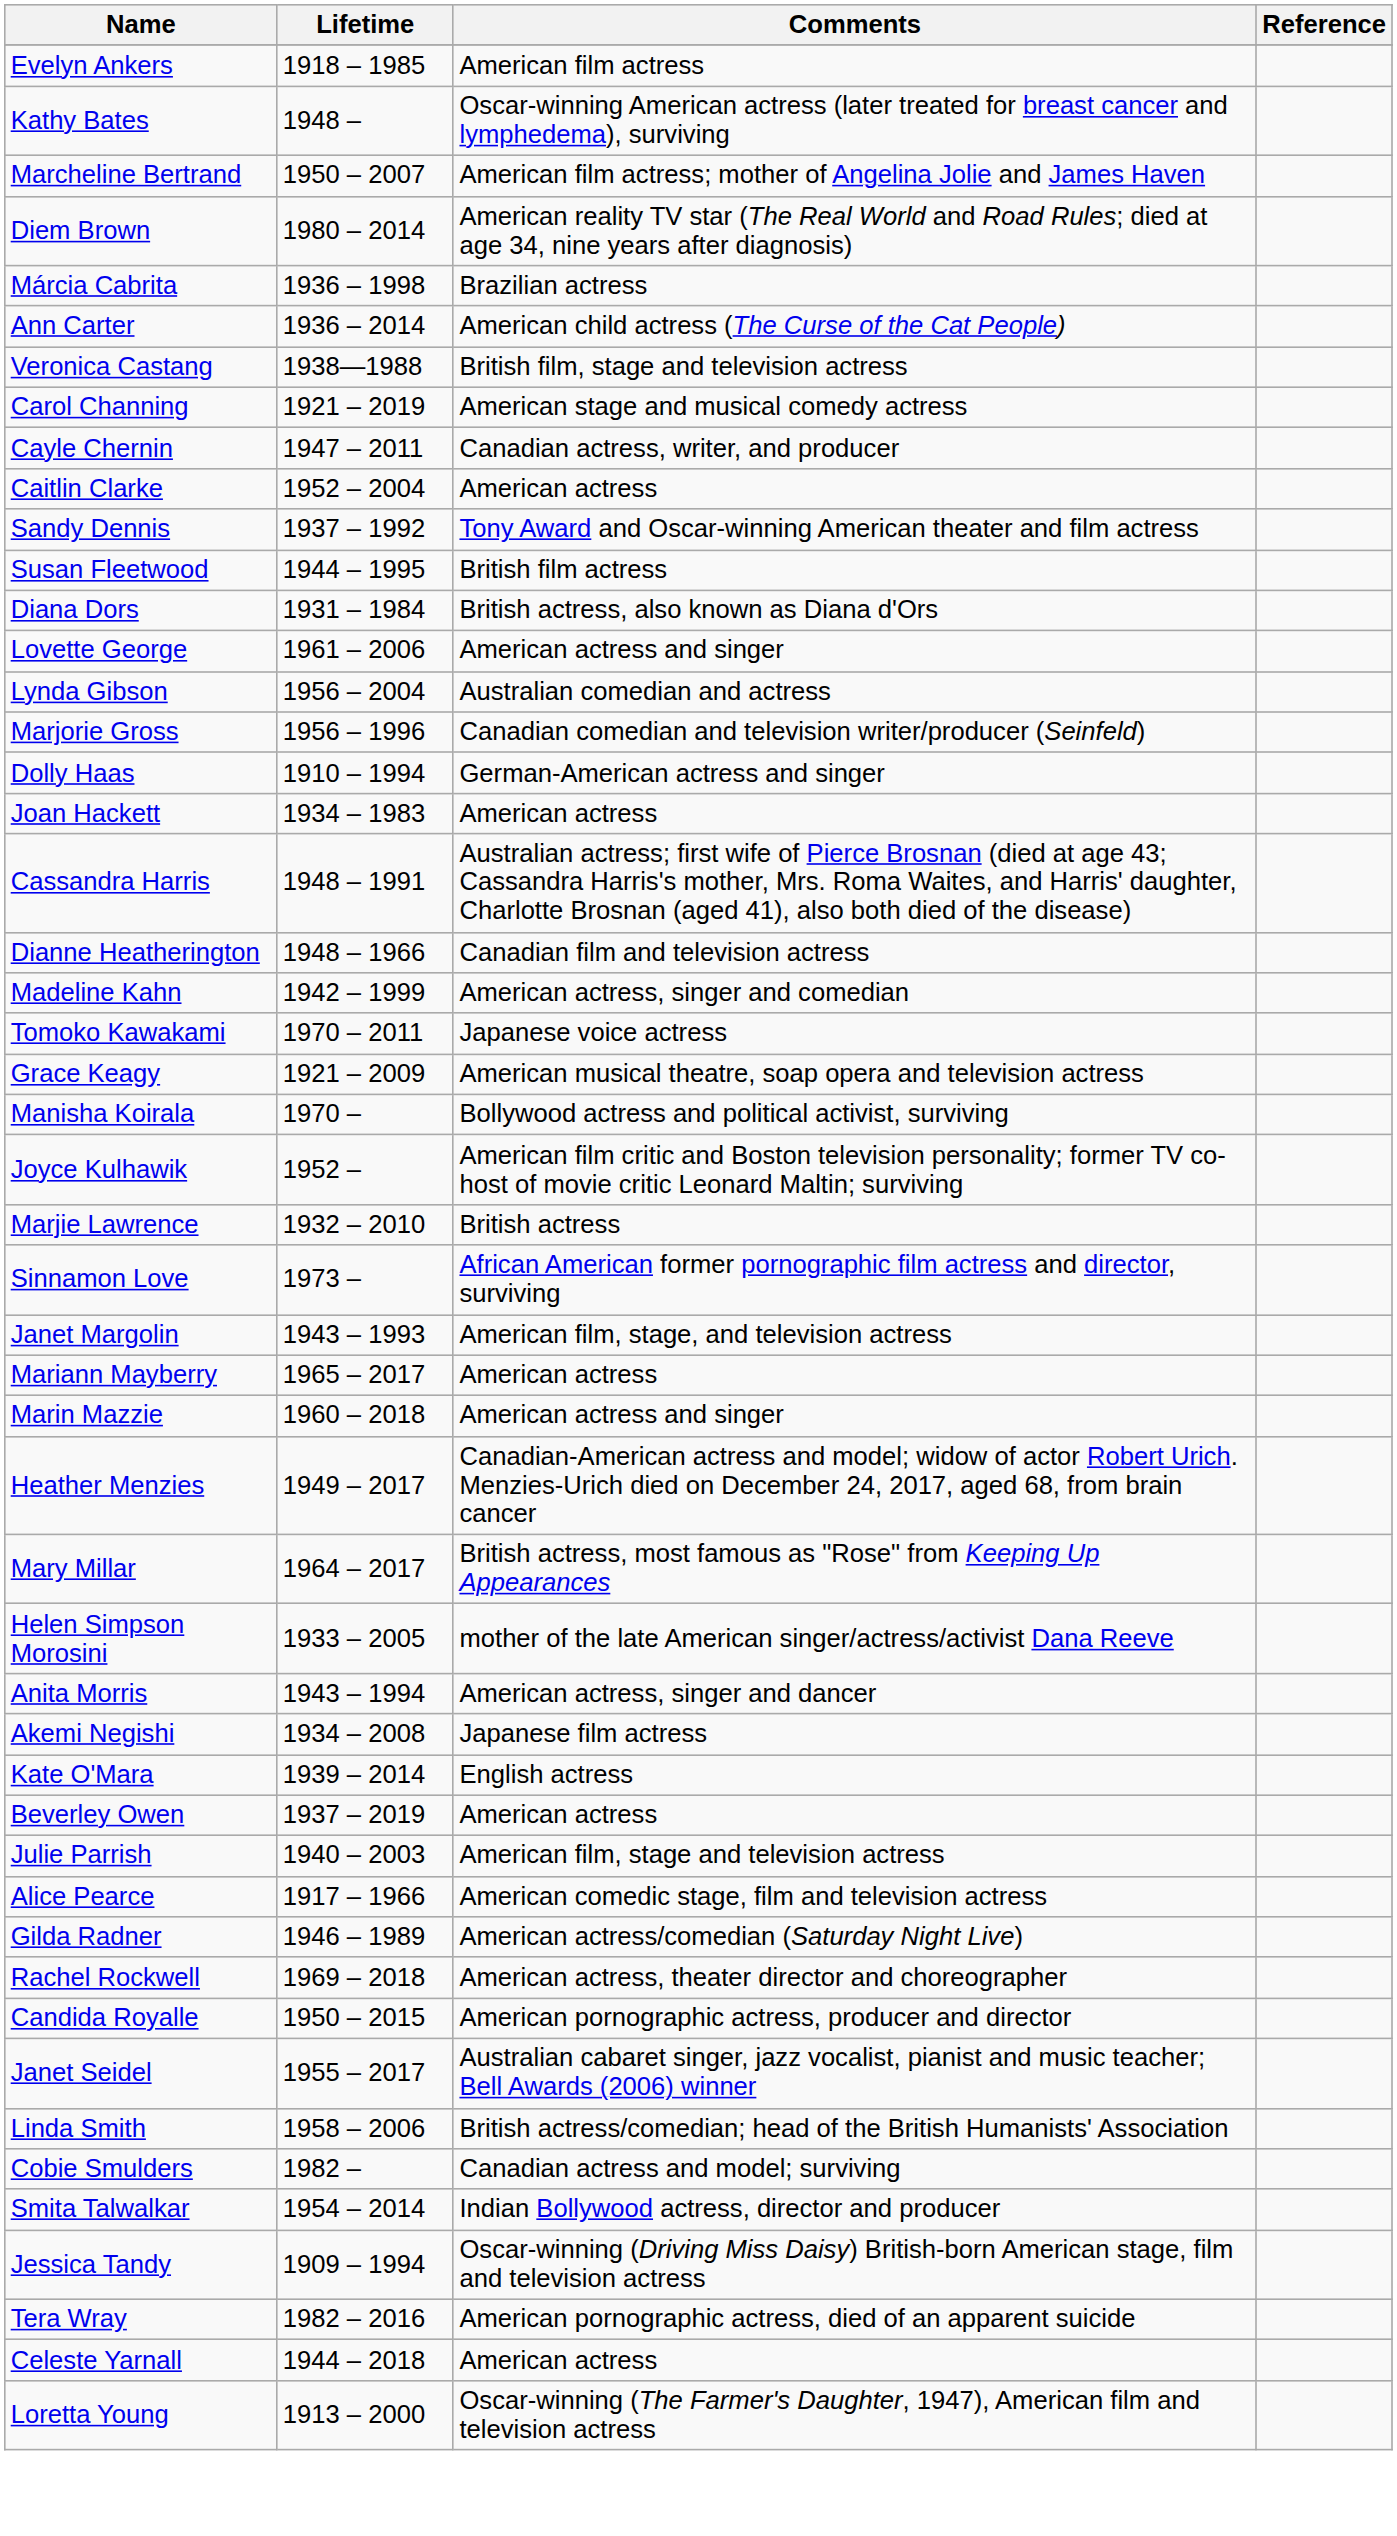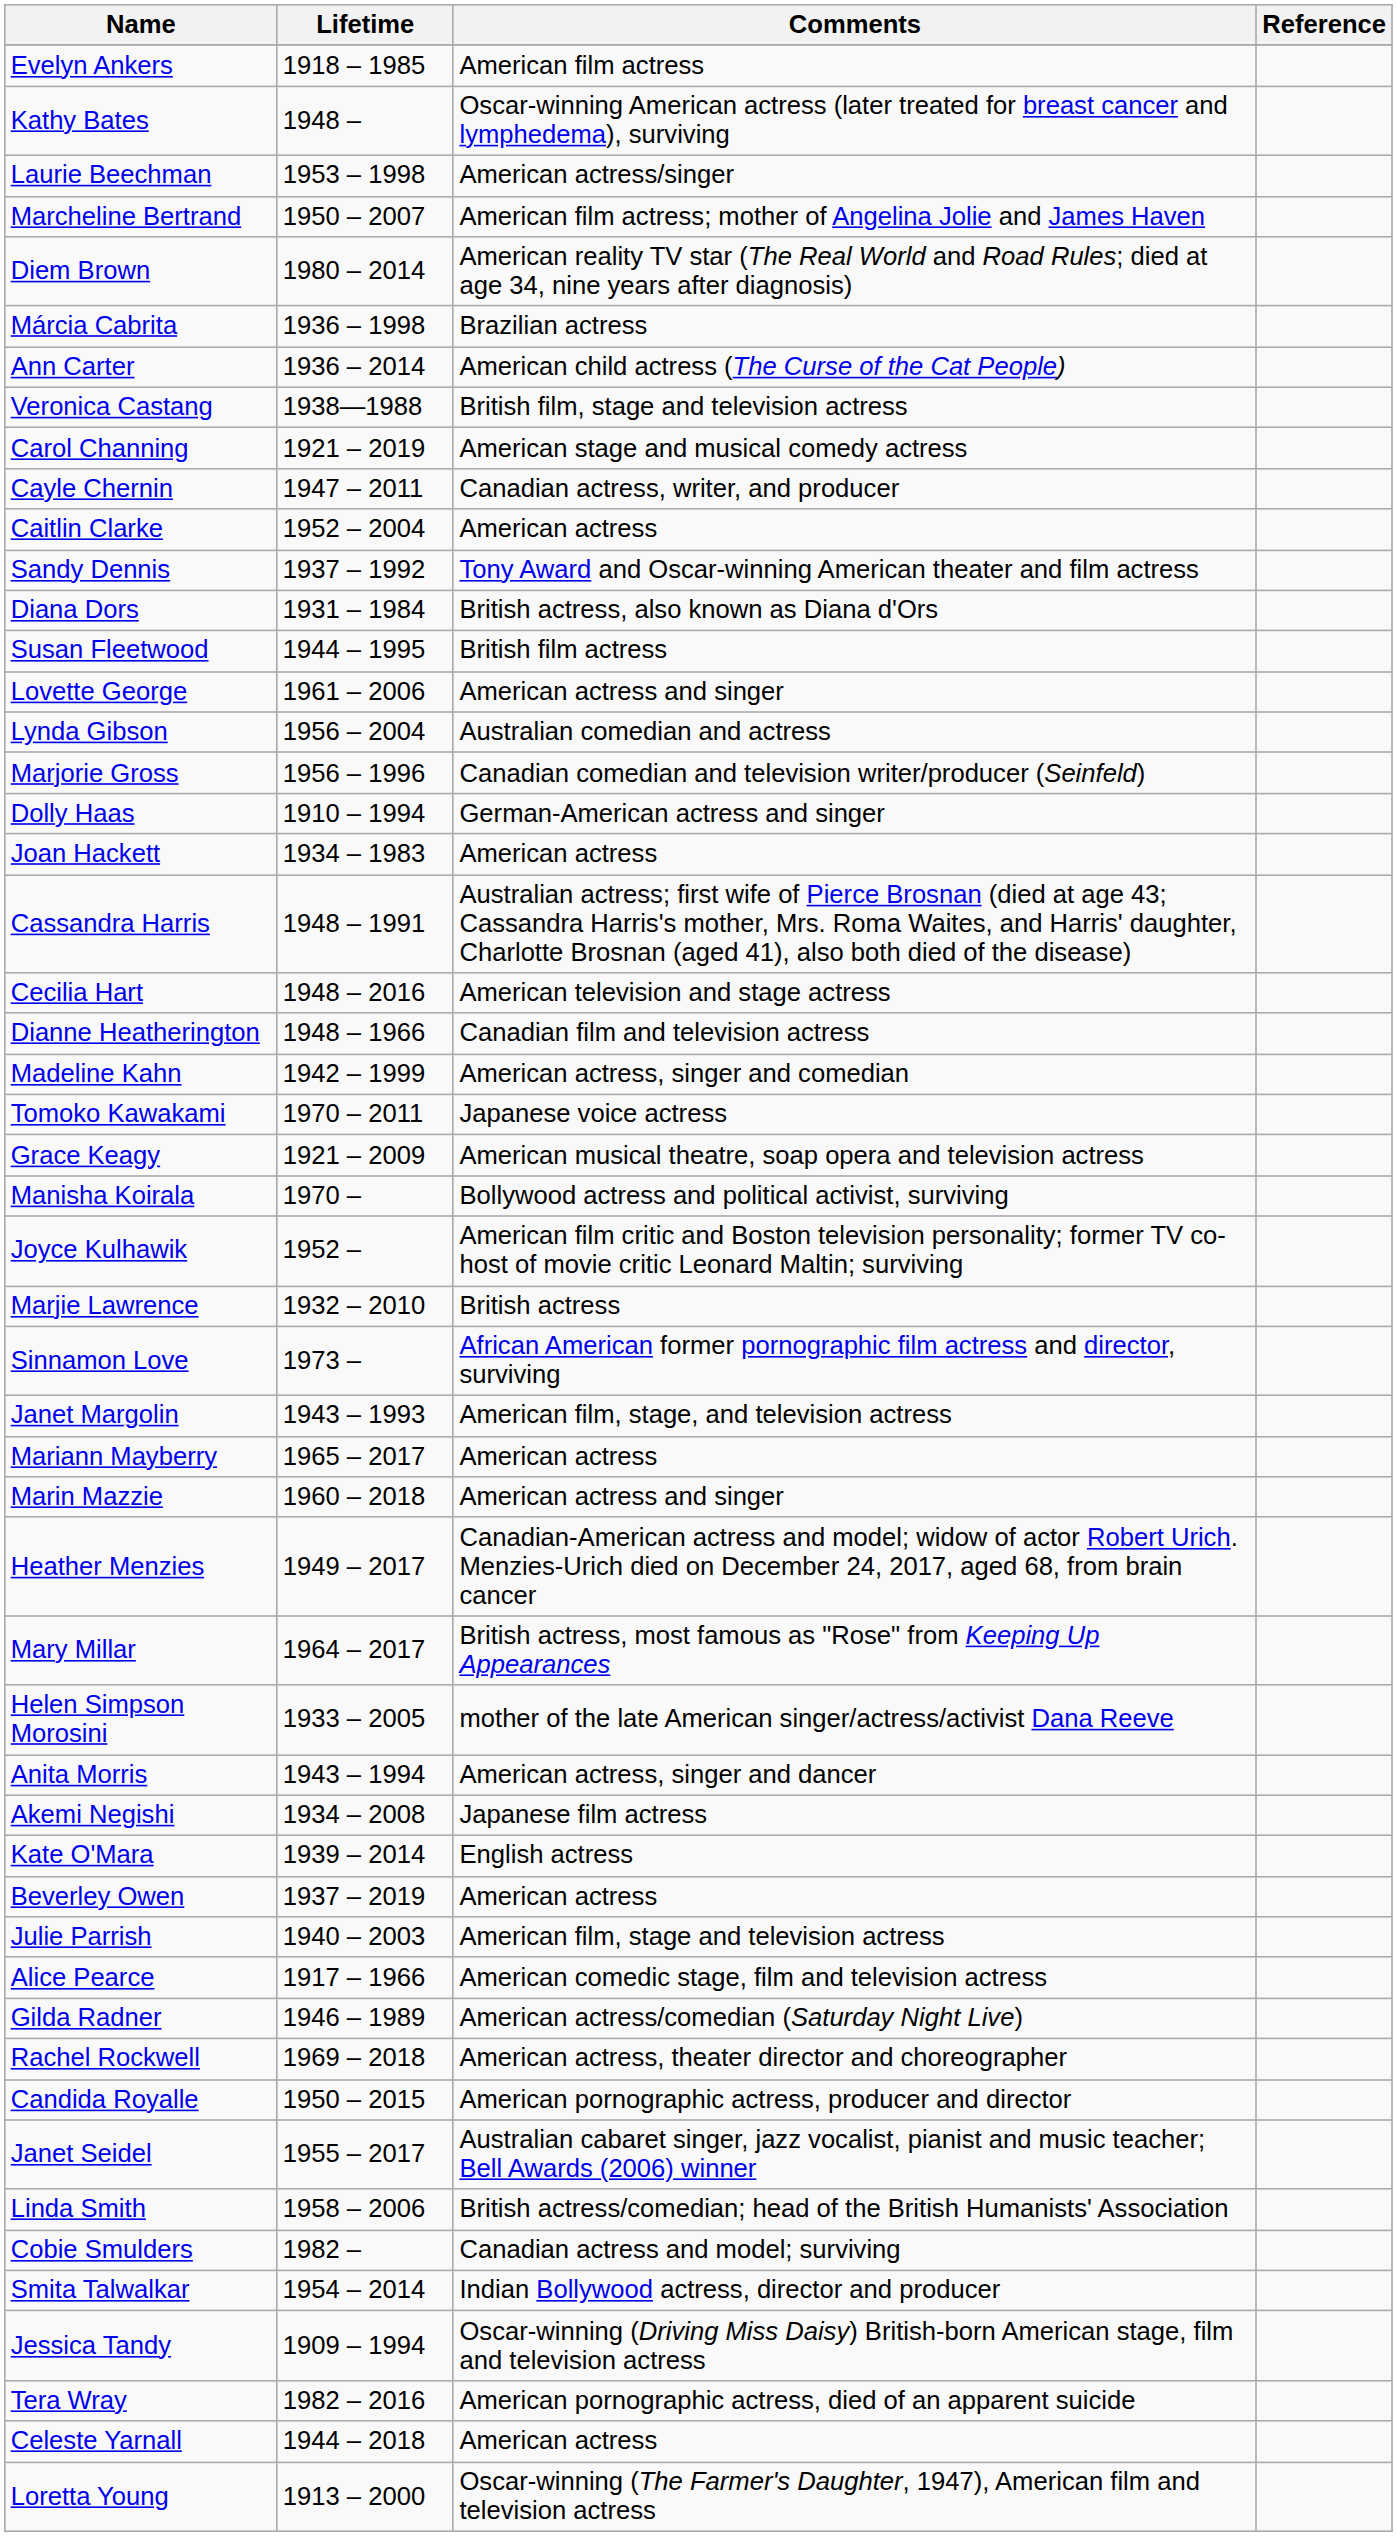+ row: Laurie Beechman | 1953 – 1998 | American actress/singer
rows swapped: Diana Dors <-> Susan Fleetwood
+ row: Cecilia Hart | 1948 – 2016 | American television and stage actress
